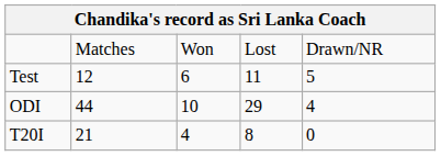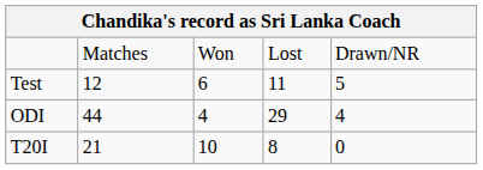ODI | column 3: 10 -> 4
T20I | column 3: 4 -> 10
